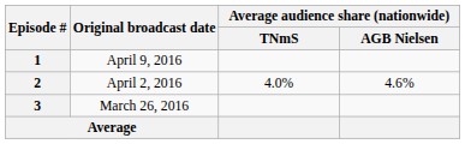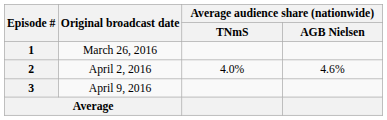1 | Original broadcast date: April 9, 2016 -> March 26, 2016
3 | Original broadcast date: March 26, 2016 -> April 9, 2016
